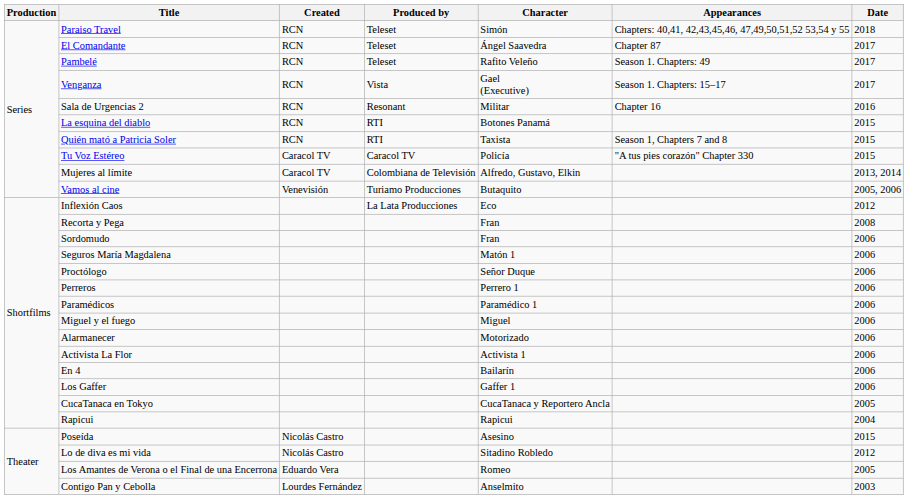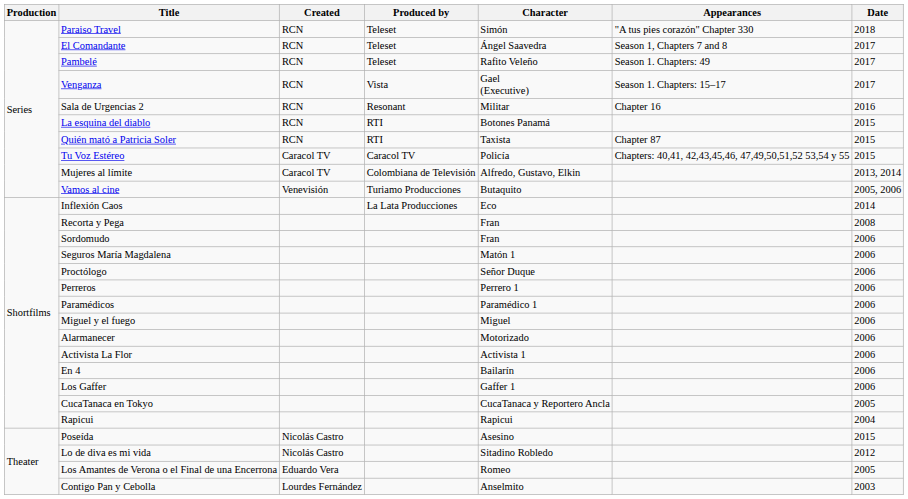Paraiso Travel | Appearances: Chapters: 40,41, 42,43,45,46, 47,49,50,51,52 53,54 y 55 -> "A tus pies corazón" Chapter 330
El Comandante | Appearances: Chapter 87 -> Season 1, Chapters 7 and 8
Quién mató a Patricia Soler | Appearances: Season 1, Chapters 7 and 8 -> Chapter 87
Tu Voz Estéreo | Appearances: "A tus pies corazón" Chapter 330 -> Chapters: 40,41, 42,43,45,46, 47,49,50,51,52 53,54 y 55
Inflexión Caos | Date: 2012 -> 2014
